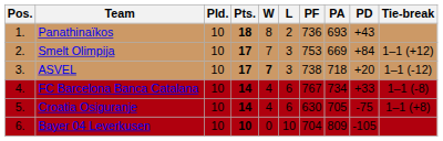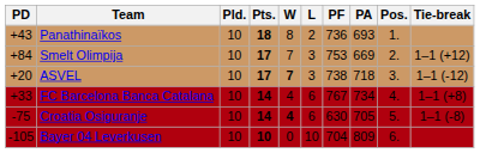columns swapped: Pos. <-> PD
FC Barcelona Banca Catalana | Tie-break: 1–1 (-8) -> 1–1 (+8)
Croatia Osiguranje | W: normal -> bold
Croatia Osiguranje | Tie-break: 1–1 (+8) -> 1–1 (-8)
